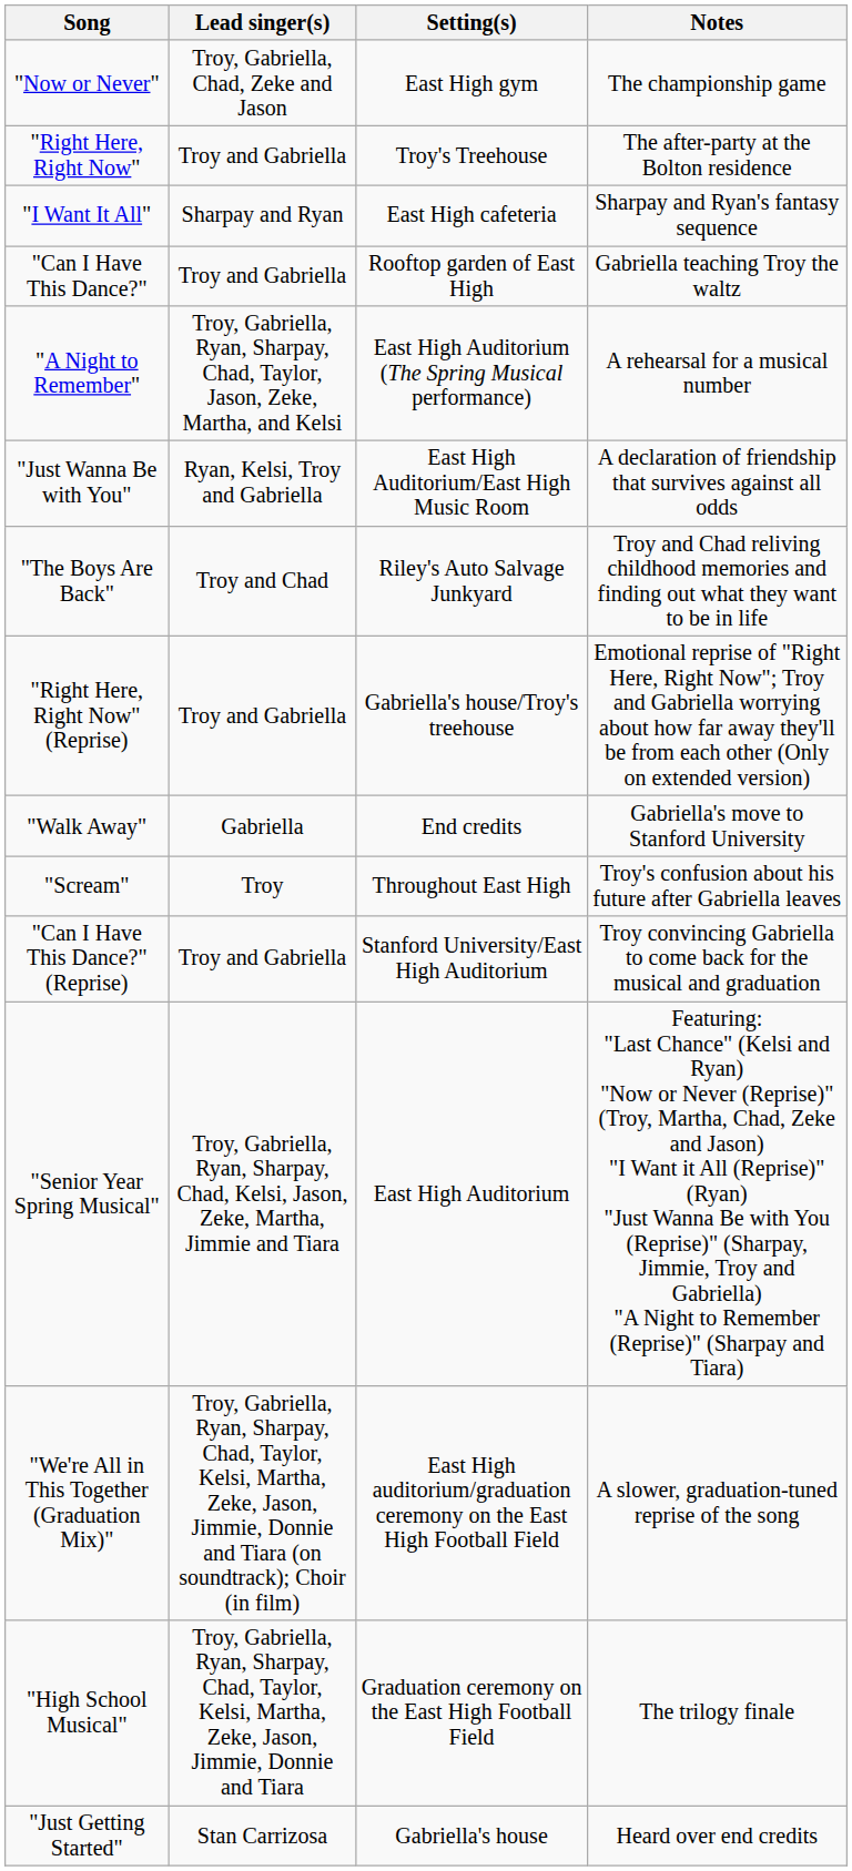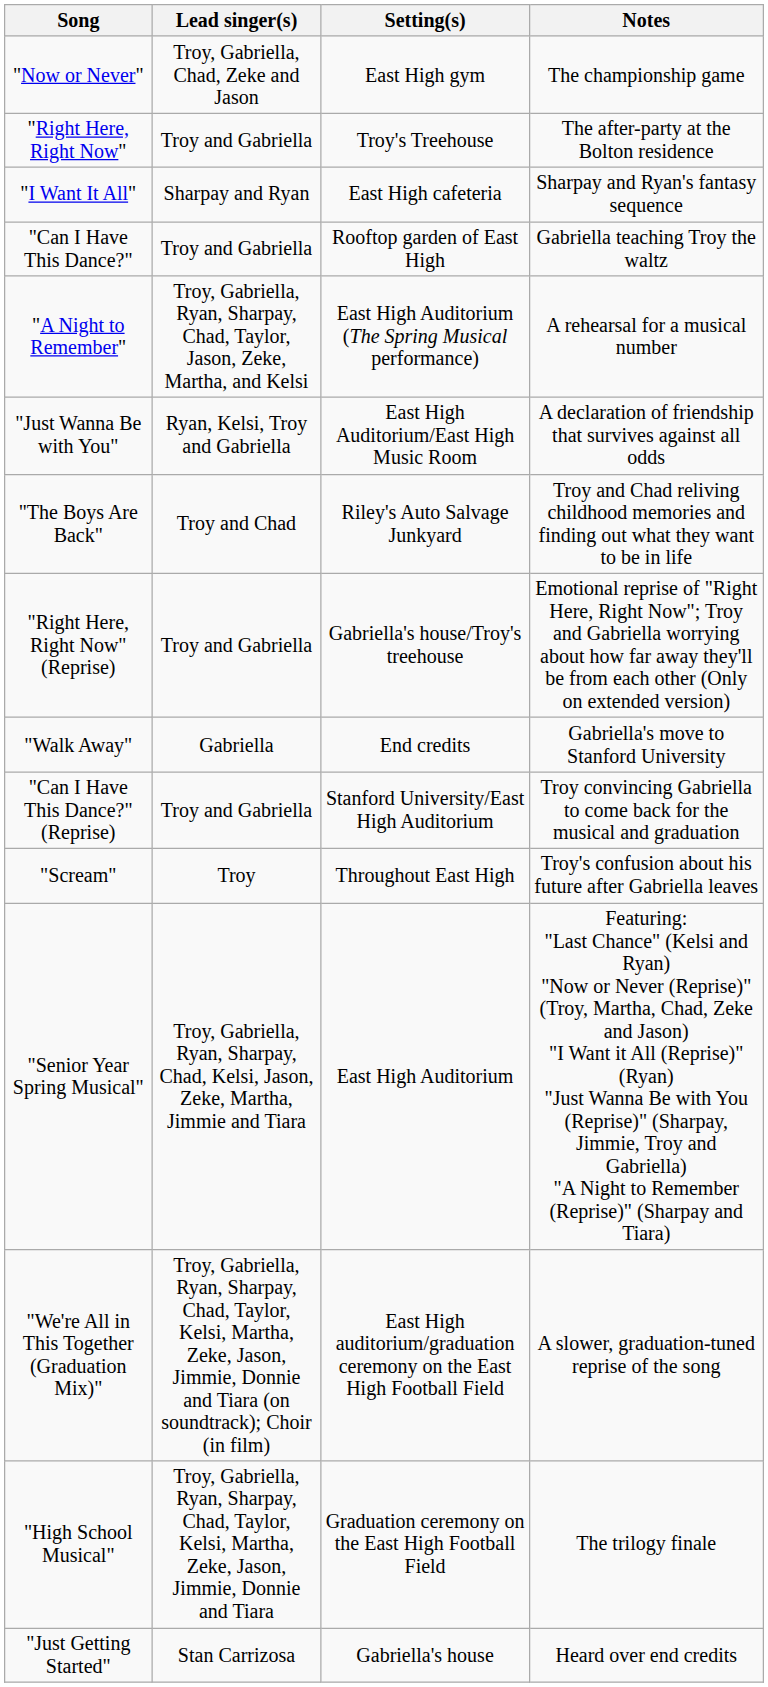rows swapped: "Scream" <-> "Can I Have This Dance?" (Reprise)
